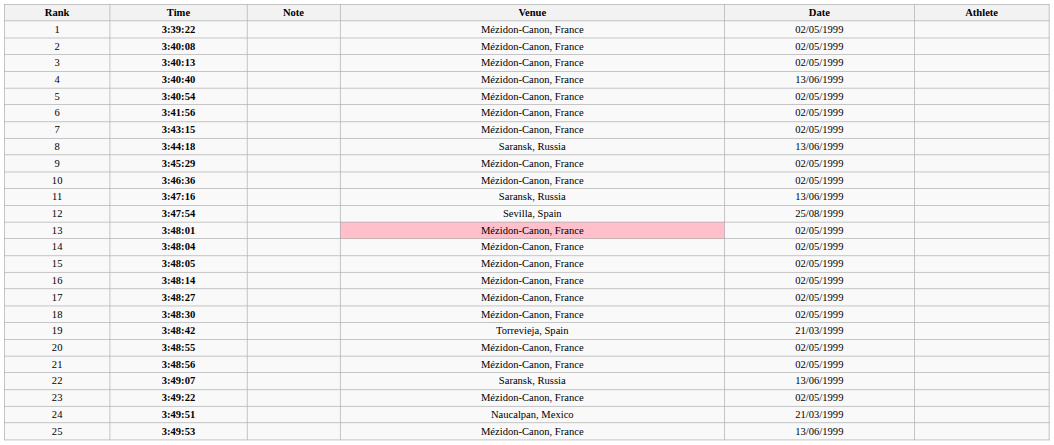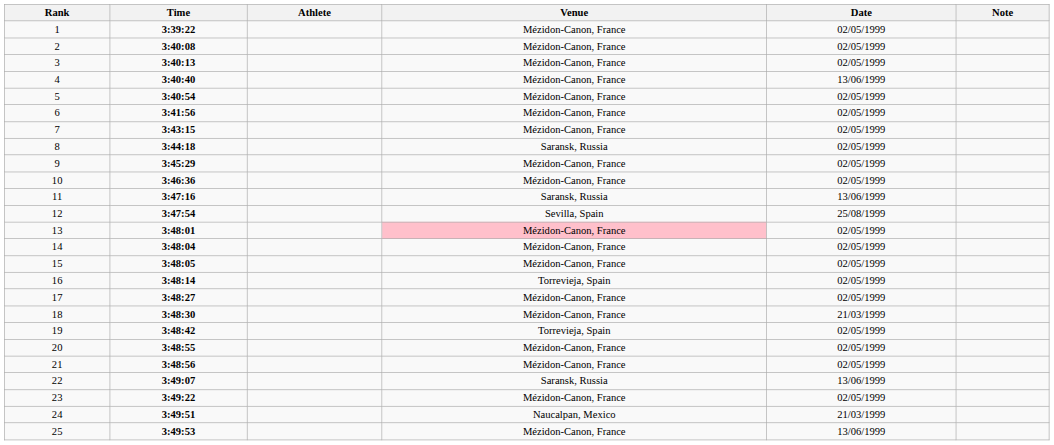columns swapped: Athlete <-> Note
8 | Date: 13/06/1999 -> 02/05/1999
16 | Venue: Mézidon-Canon, France -> Torrevieja, Spain
18 | Date: 02/05/1999 -> 21/03/1999
19 | Date: 21/03/1999 -> 02/05/1999
